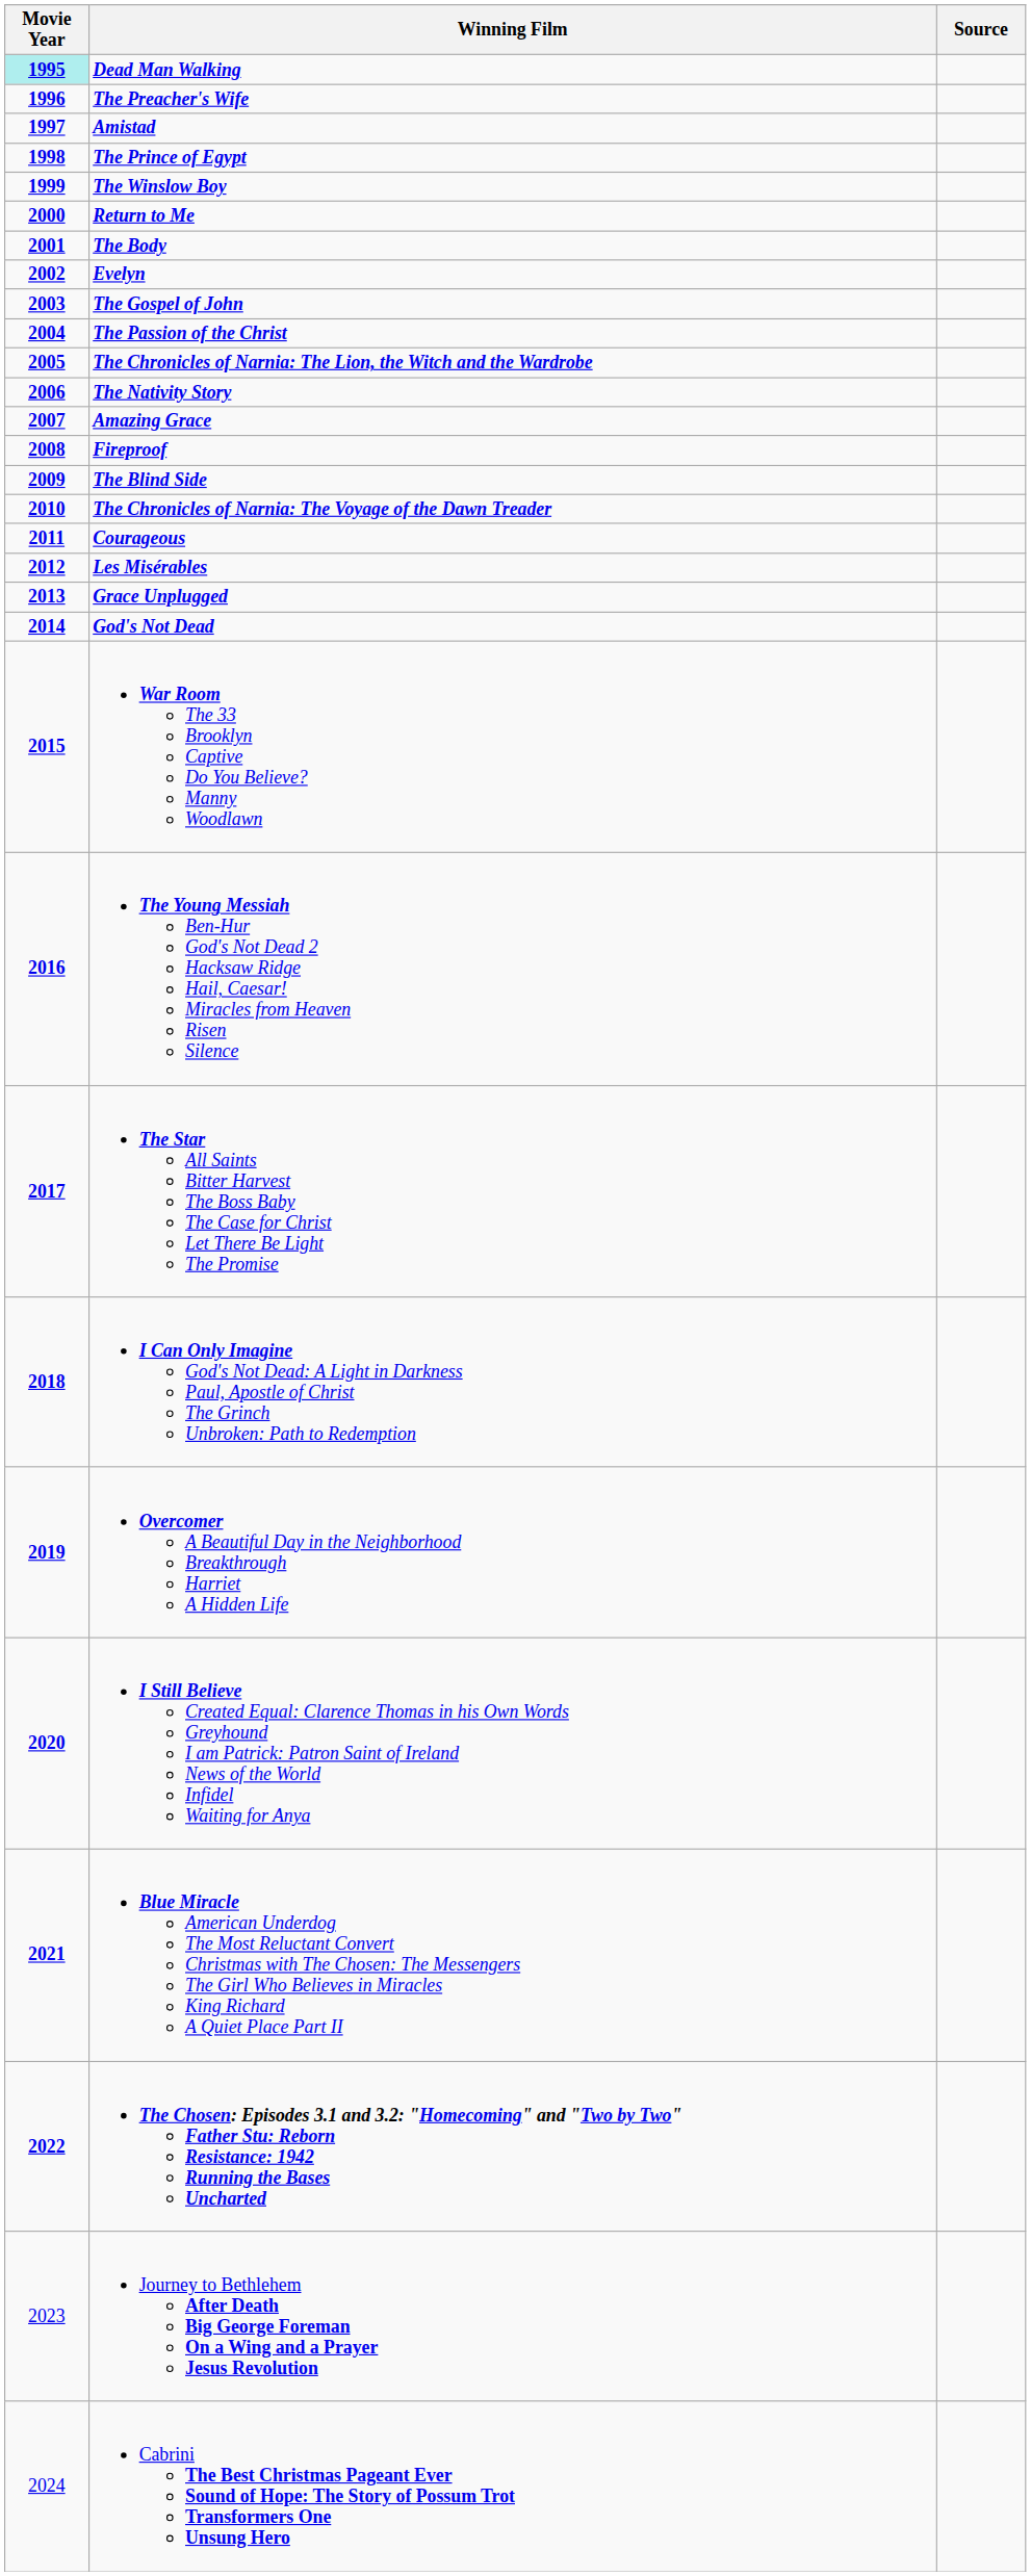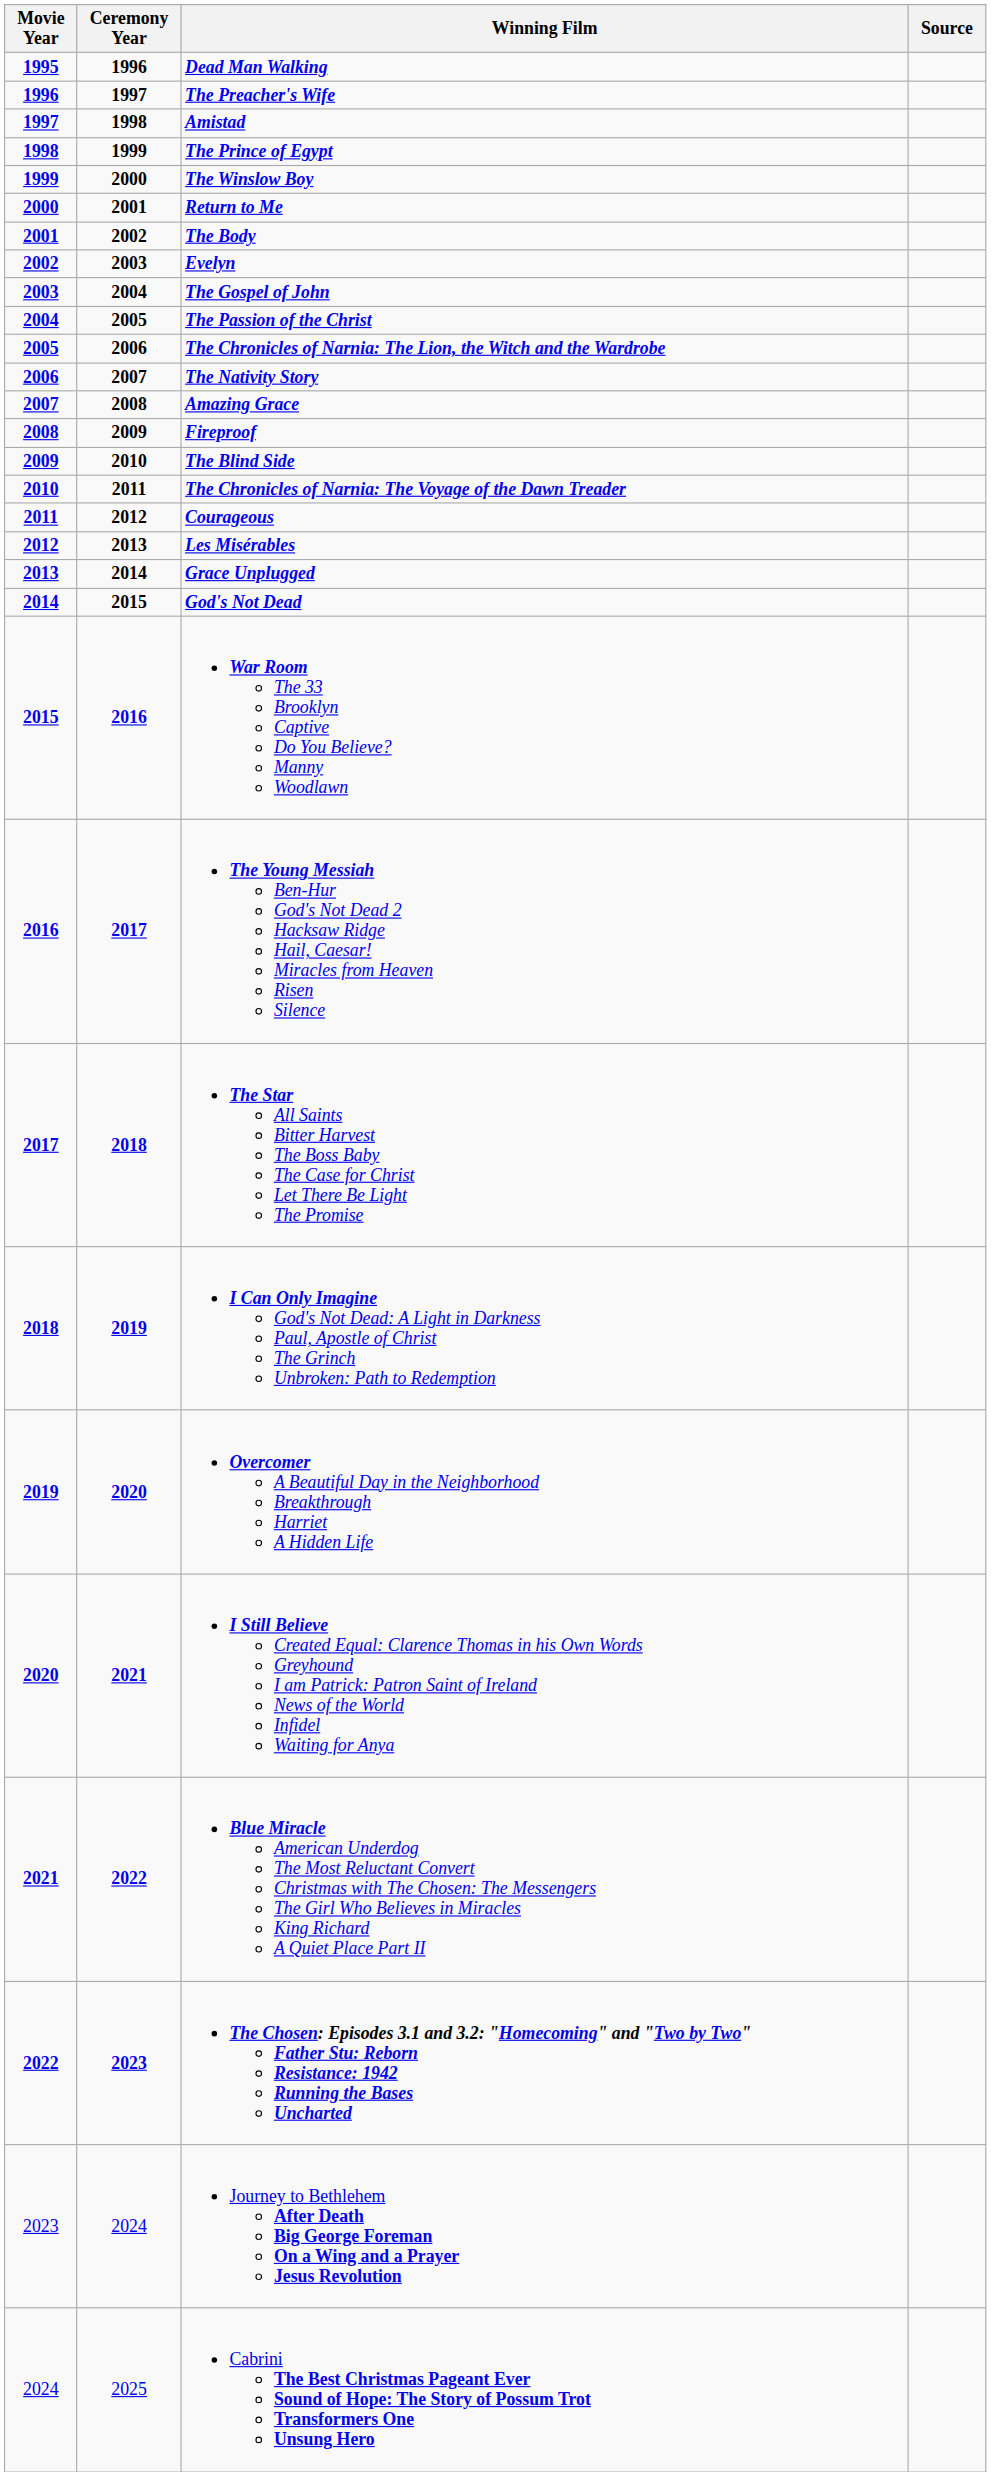+ column: Ceremony Year | 1996 | 1997 | 1998 | 1999 | 2000 | 2001 | 2002 | 2003 | 2004 | 2005 | 2006 | 2007 | 2008 | 2009 | 2010 | 2011 | 2012 | 2013 | 2014 | 2015 | 2016 | 2017 | 2018 | 2019 | 2020 | 2021 | 2022 | 2023 | 2024 | 2025
Dead Man Walking | Movie Year: paleturquoise background -> no background
